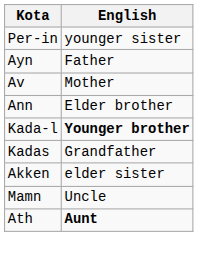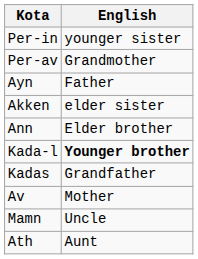+ row: Per-av | Grandmother
rows swapped: Av <-> Akken
Ath | English: bold -> normal
